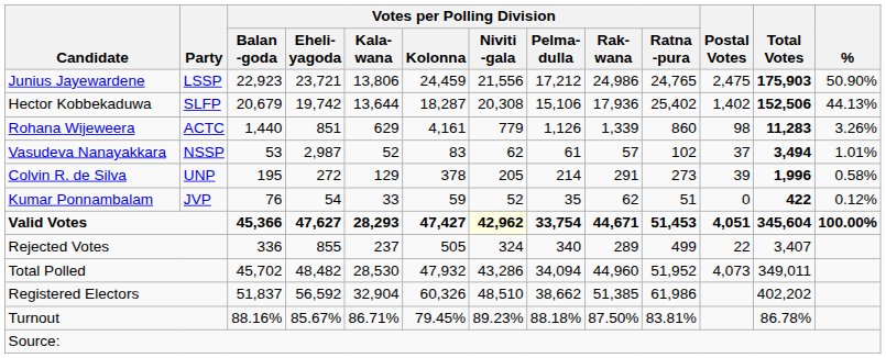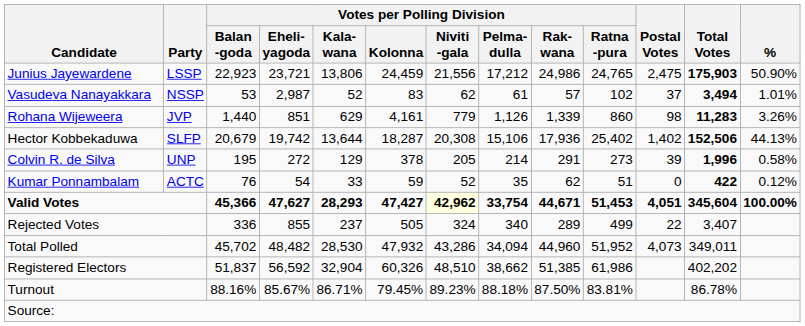rows swapped: Hector Kobbekaduwa <-> Vasudeva Nanayakkara
Rohana Wijeweera | Party: ACTC -> JVP
Kumar Ponnambalam | Party: JVP -> ACTC
